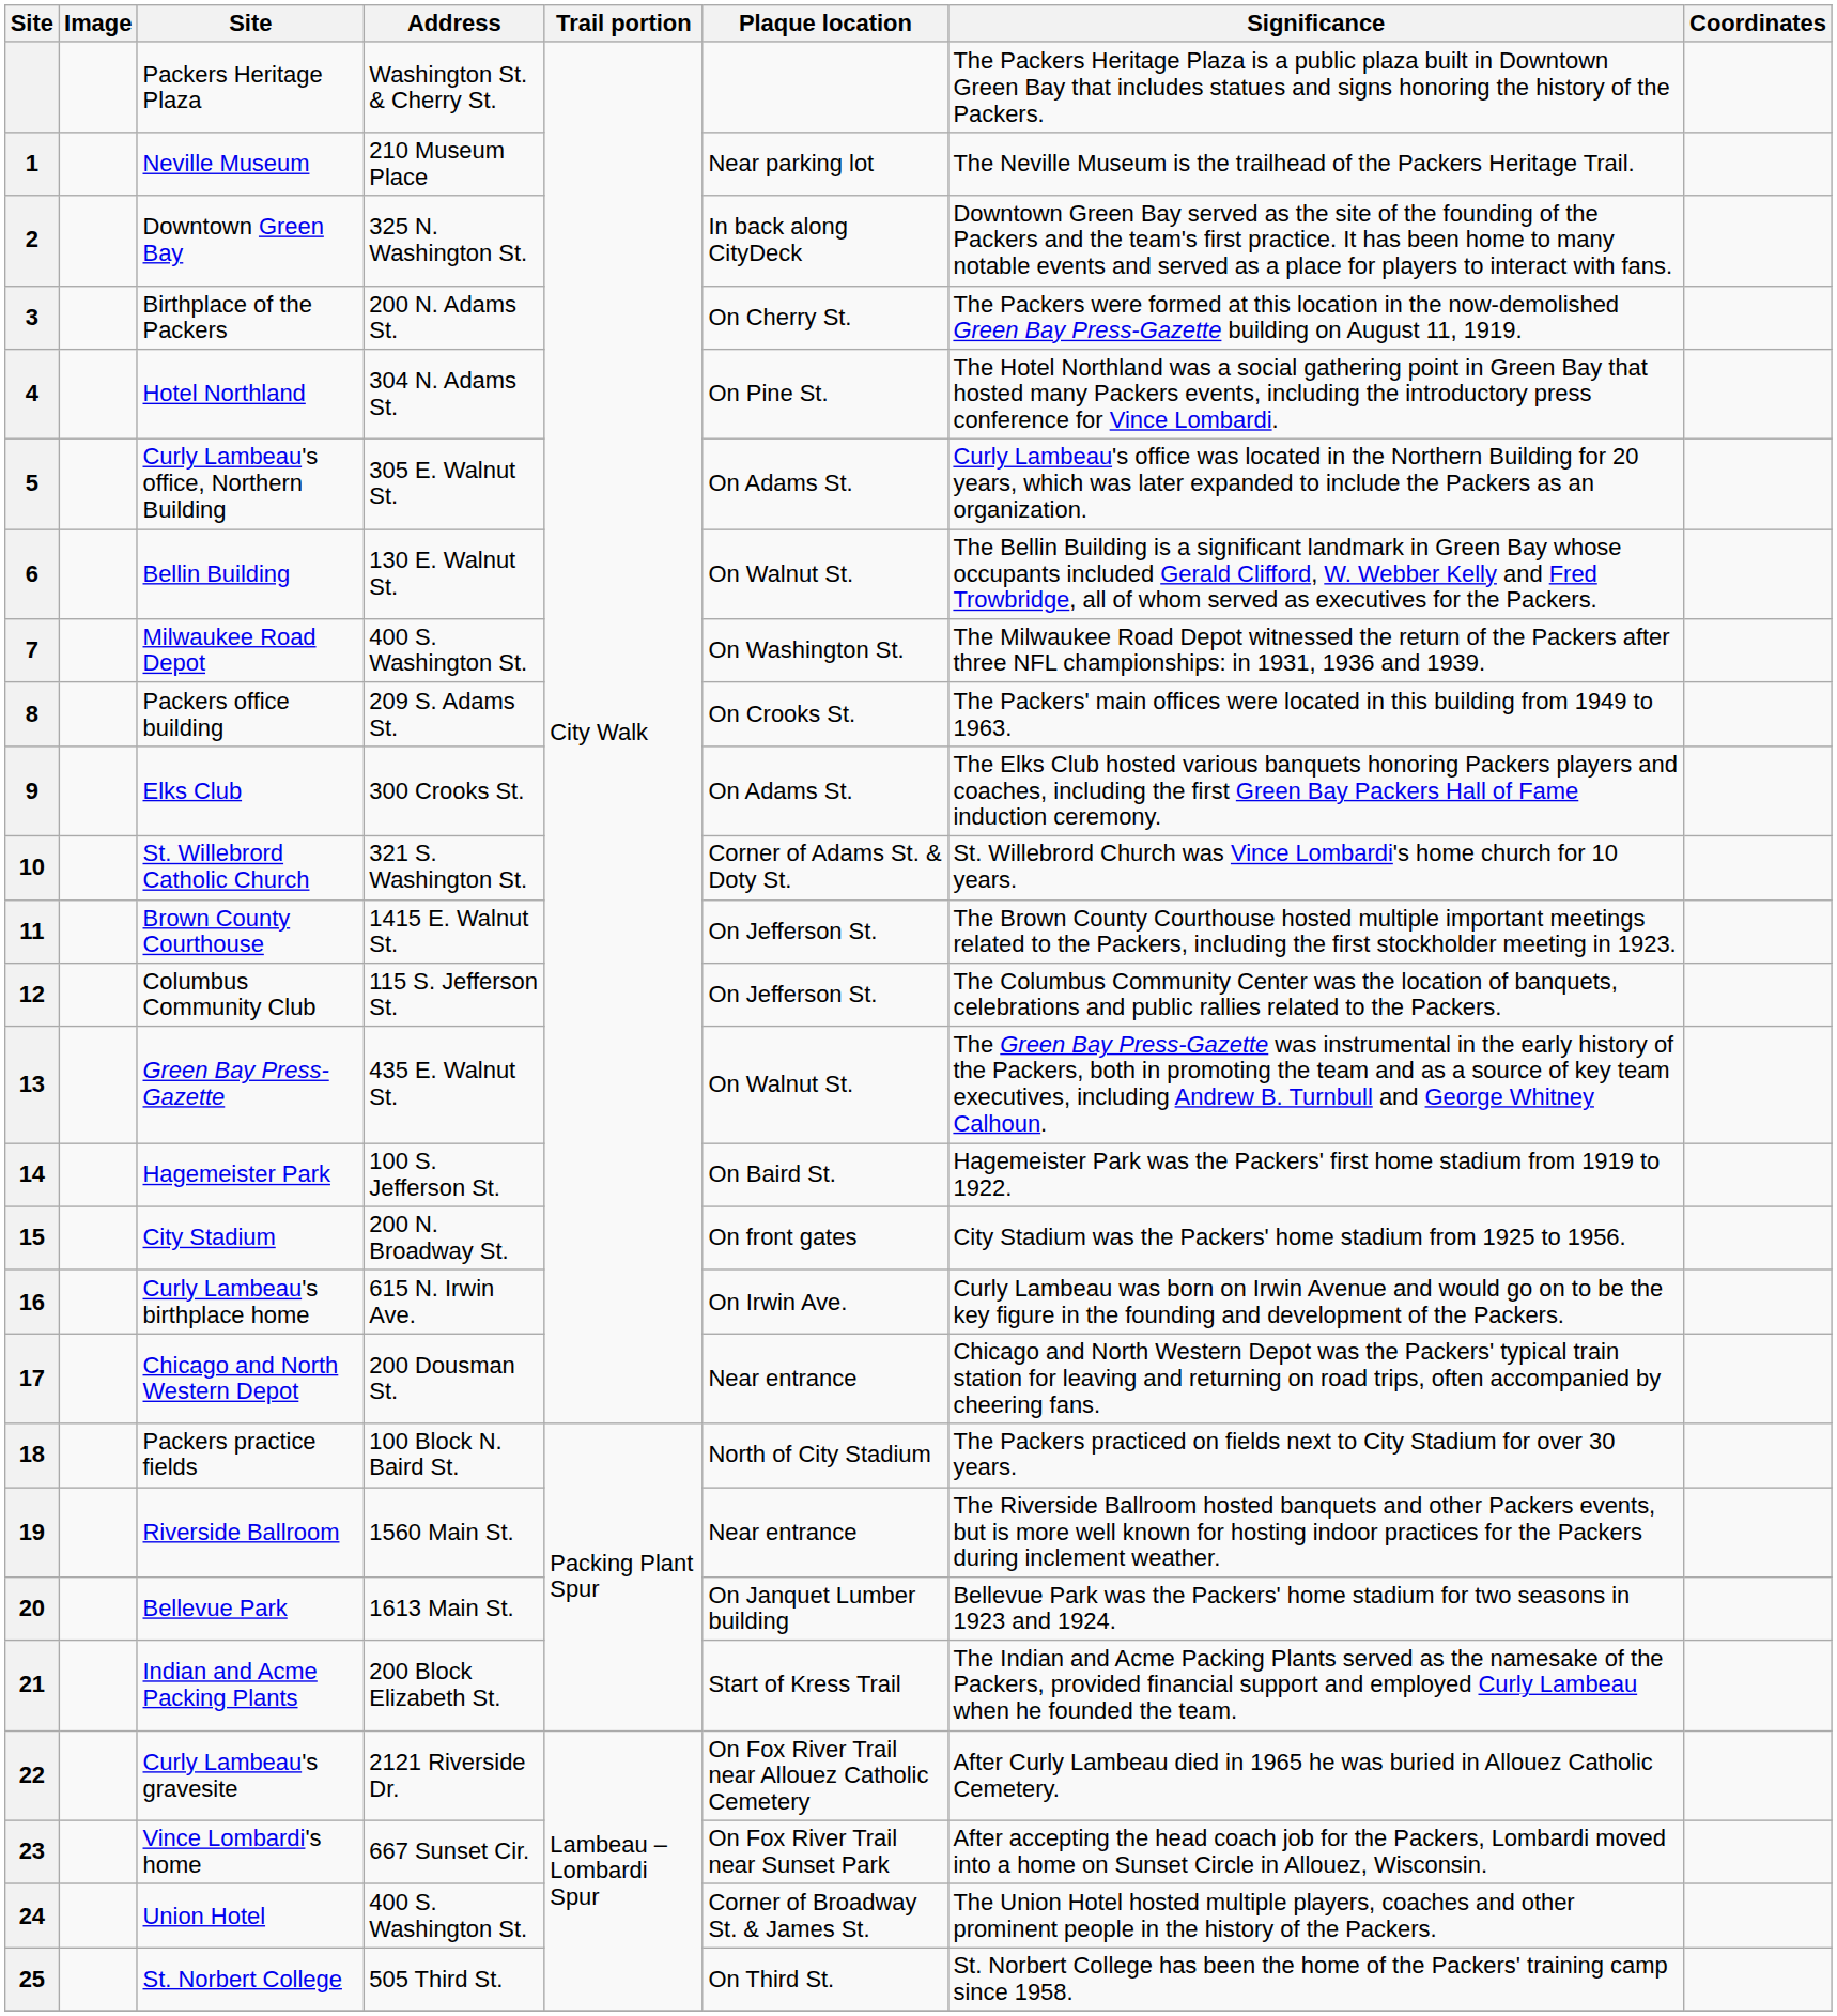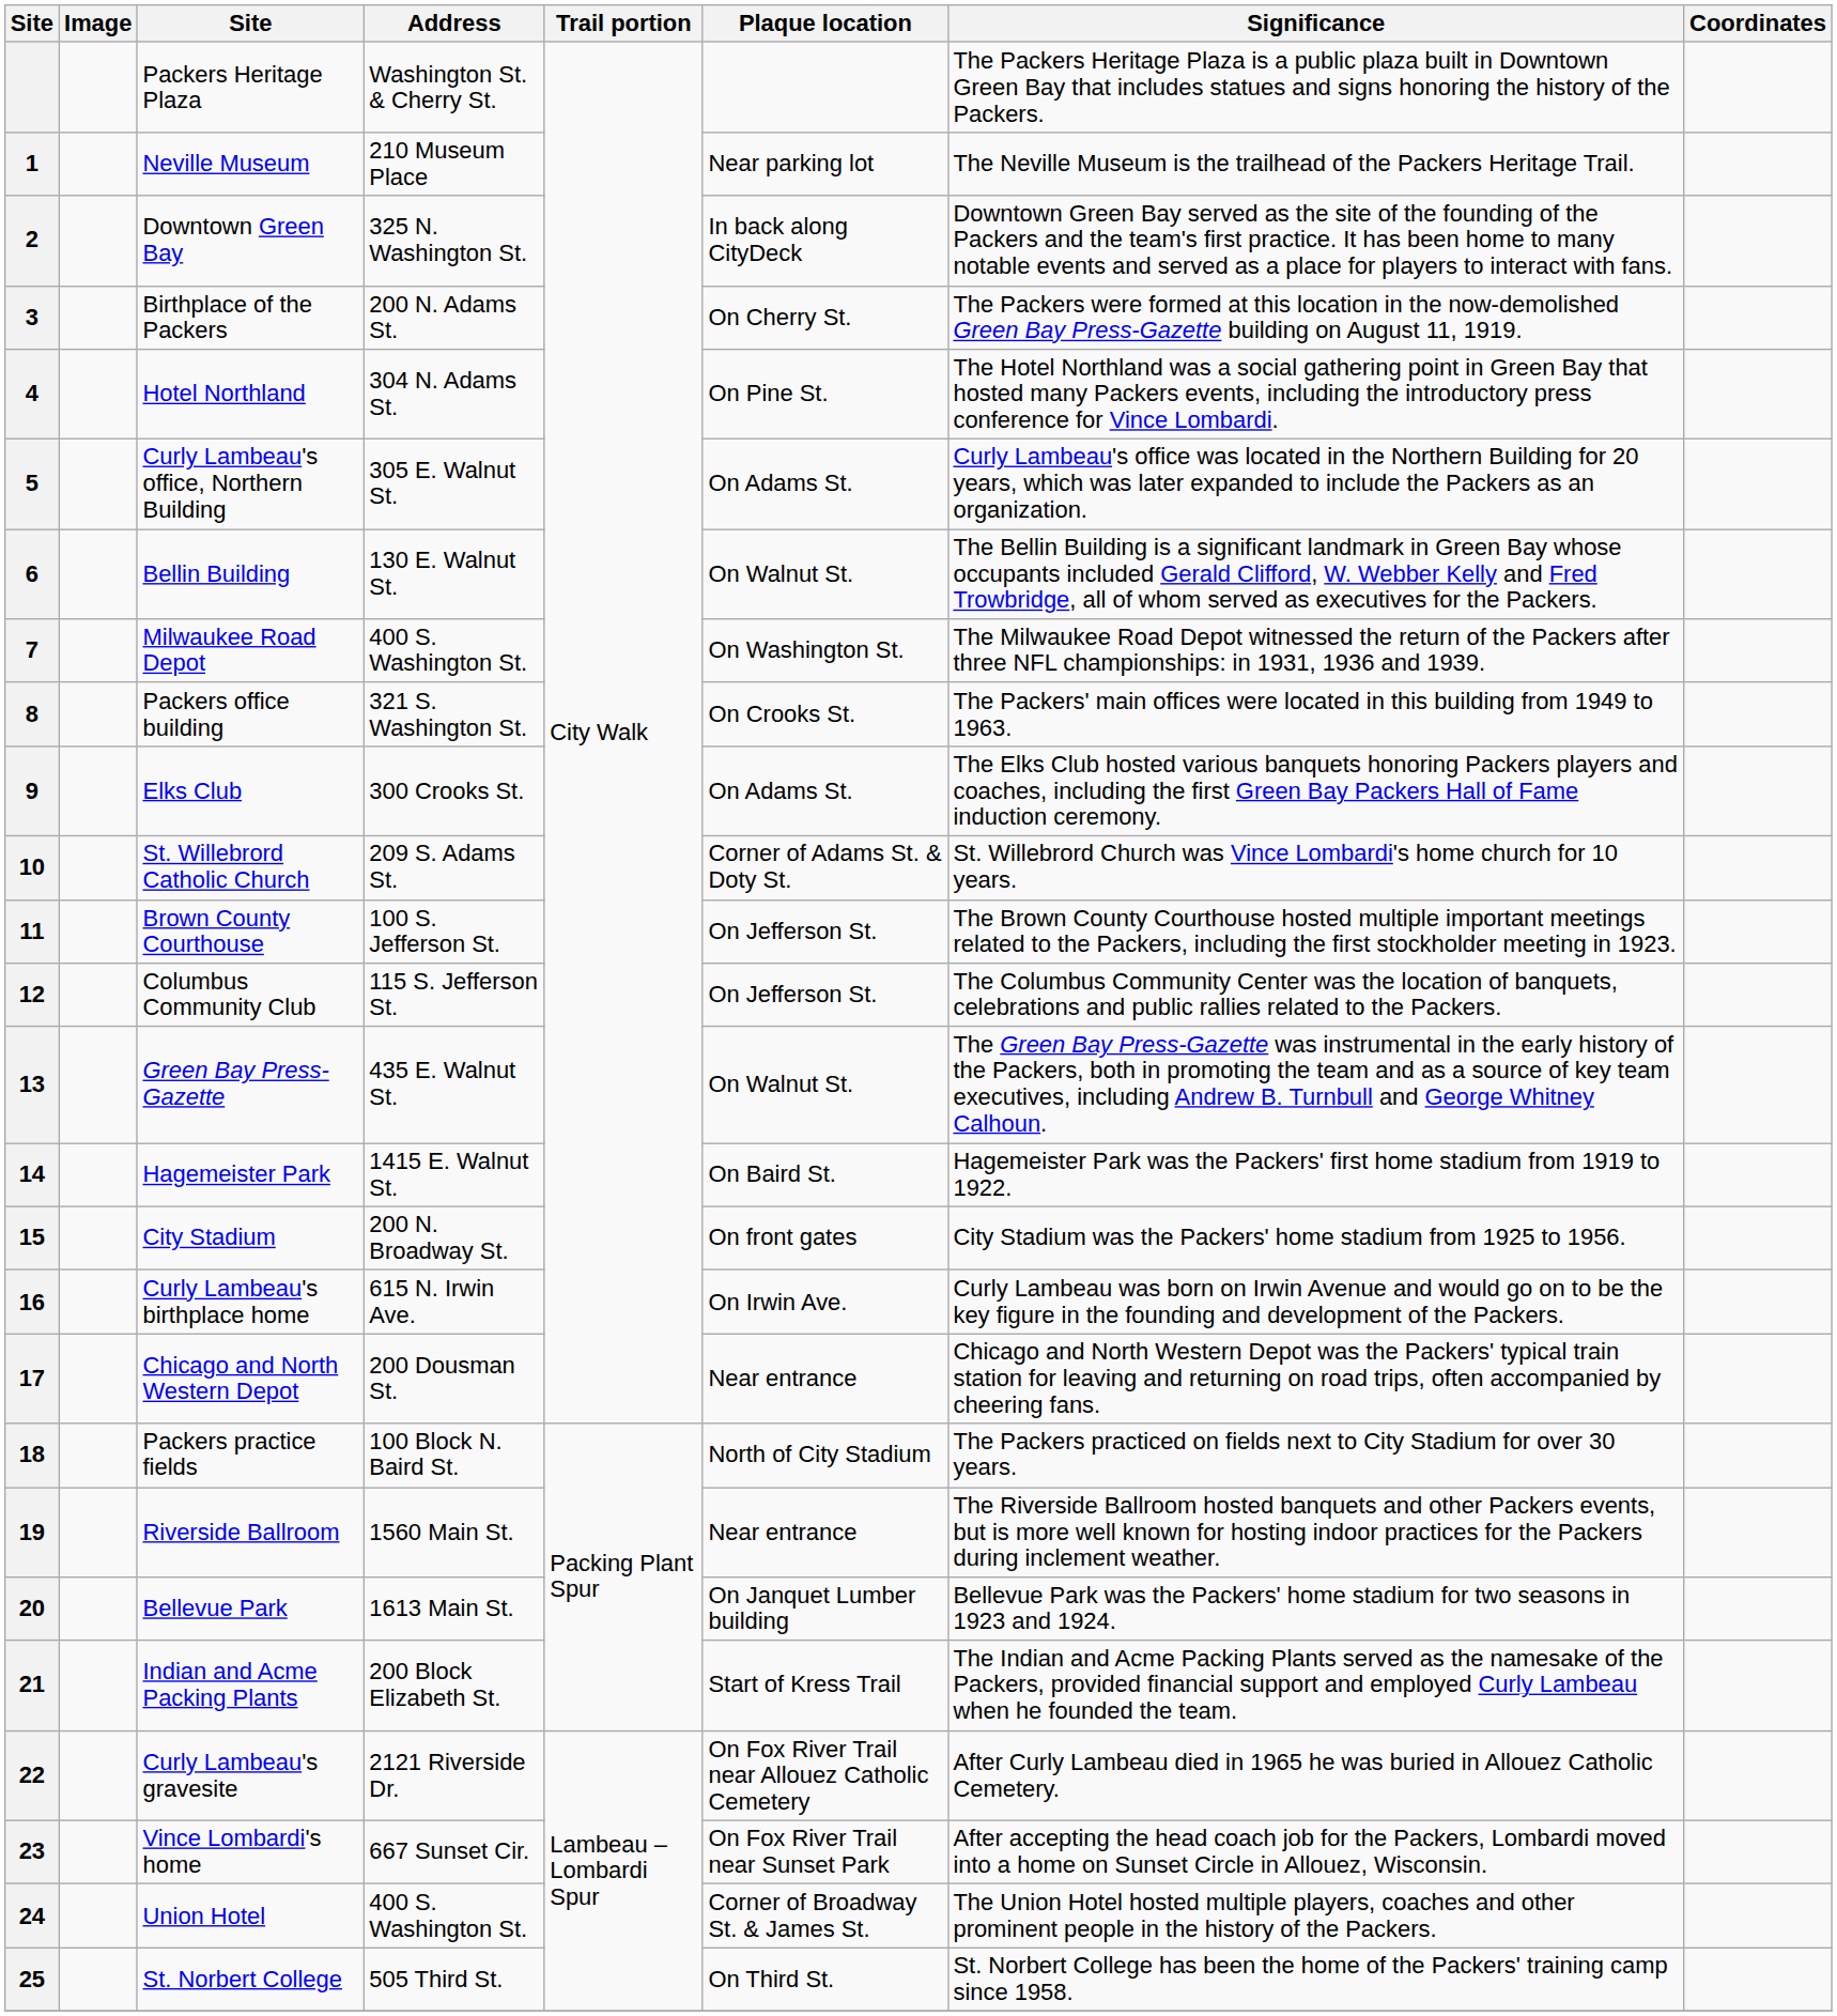Packers office building | Address: 209 S. Adams St. -> 321 S. Washington St.
St. Willebrord Catholic Church | Address: 321 S. Washington St. -> 209 S. Adams St.
Brown County Courthouse | Address: 1415 E. Walnut St. -> 100 S. Jefferson St.
Hagemeister Park | Address: 100 S. Jefferson St. -> 1415 E. Walnut St.
